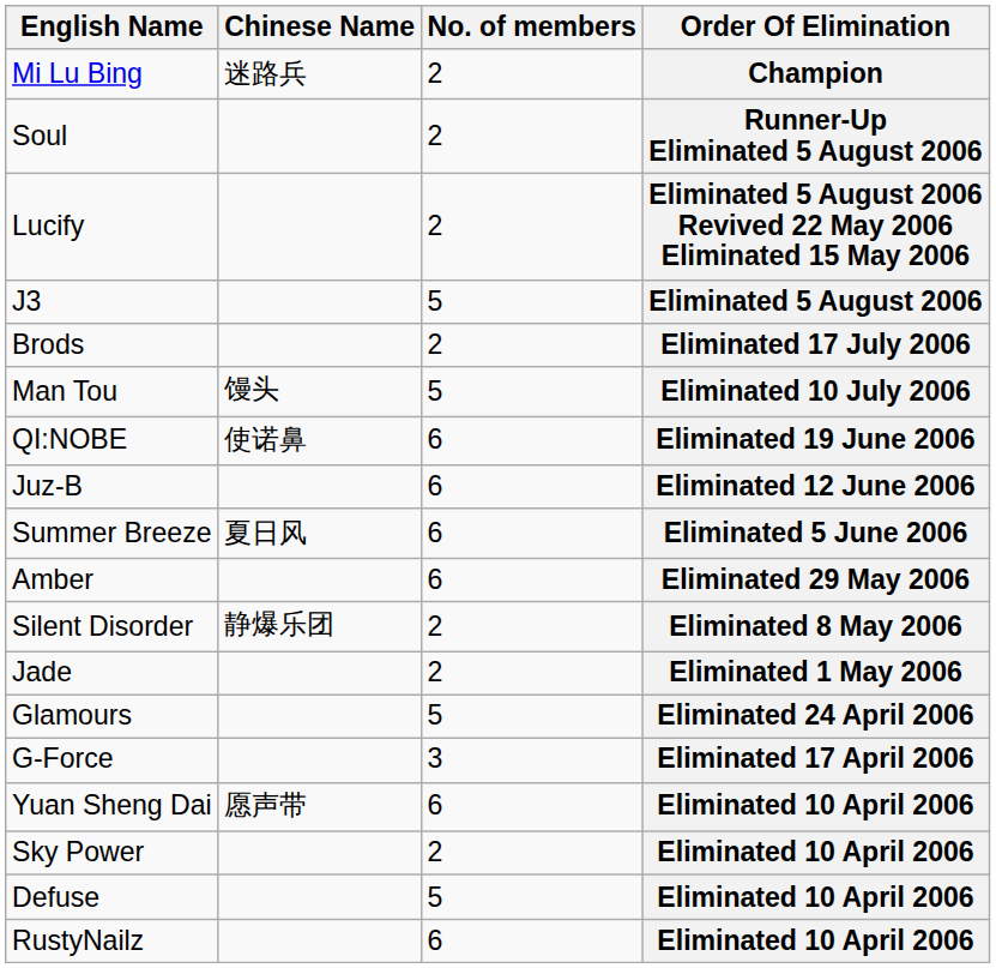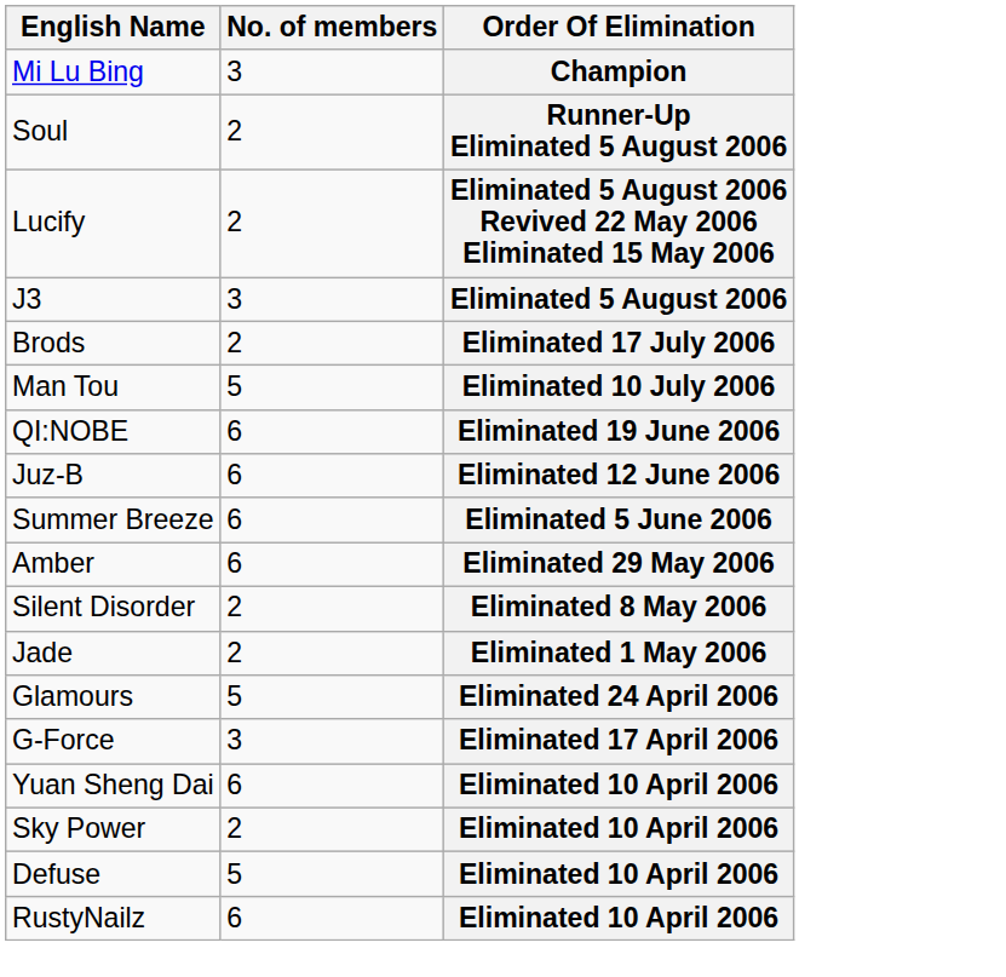- column: Chinese Name | 迷路兵 | 馒头 | 使诺鼻 | 夏日风 | 静爆乐团 | 愿声带
Mi Lu Bing | No. of members: 2 -> 3
J3 | No. of members: 5 -> 3
